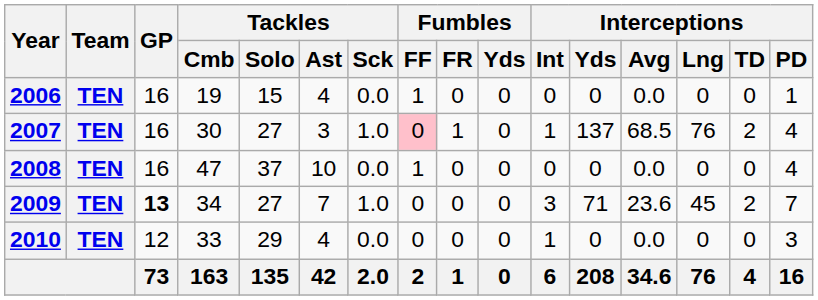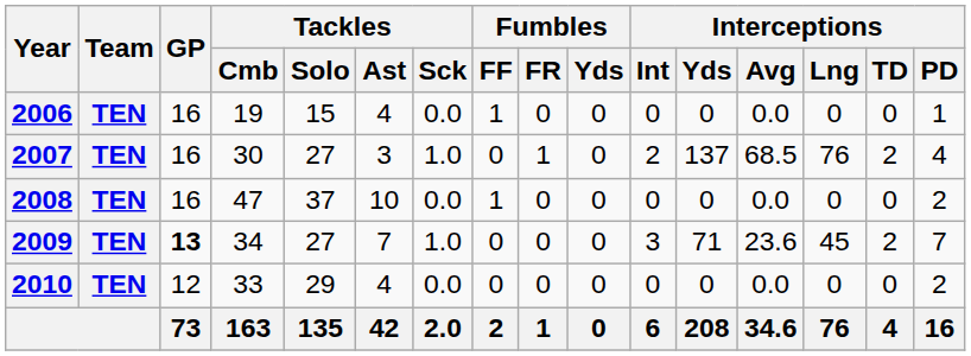2007 | Fumbles / FF: pink background -> no background
2007 | Interceptions / Int: 1 -> 2
2008 | Interceptions / PD: 4 -> 2
2010 | Interceptions / Int: 1 -> 0
2010 | Interceptions / PD: 3 -> 2
